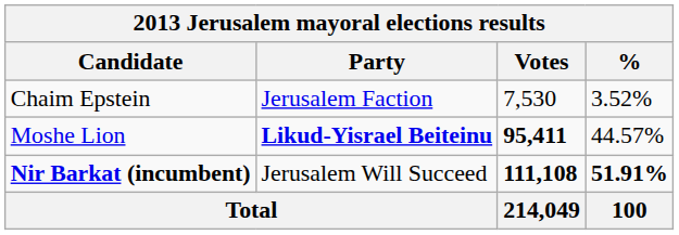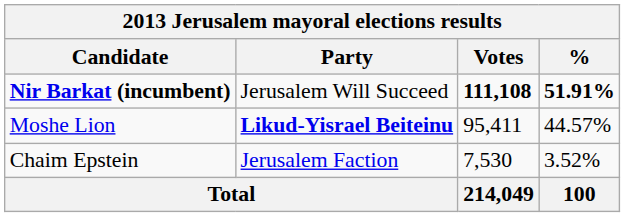rows swapped: Nir Barkat (incumbent) <-> Chaim Epstein
Moshe Lion | Votes: bold -> normal
